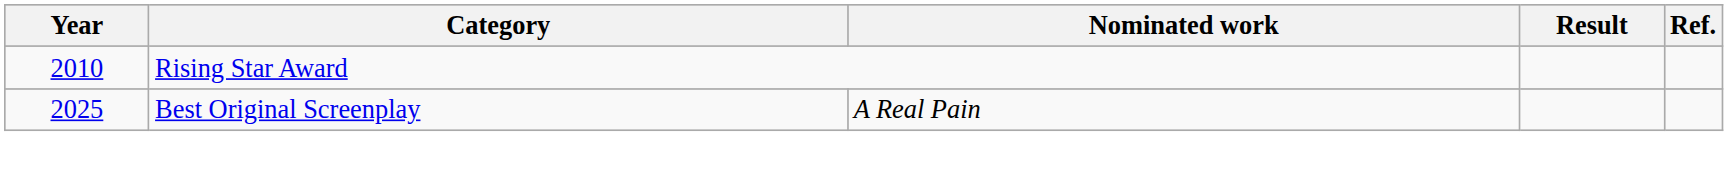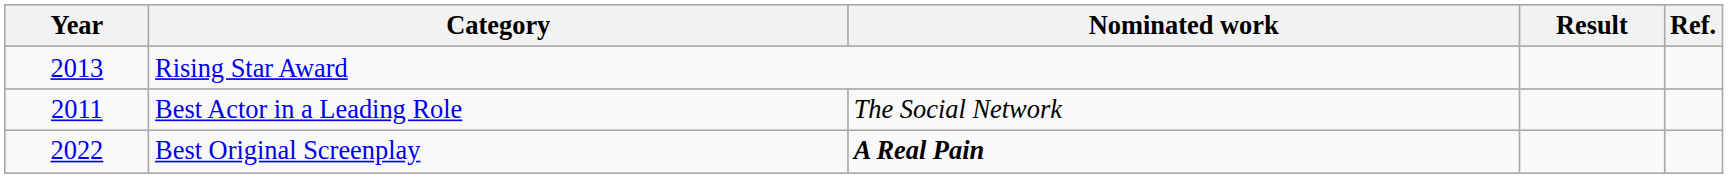Rising Star Award | Year: 2010 -> 2013
+ row: 2011 | Best Actor in a Leading Role | The Social Network
Best Original Screenplay | Year: 2025 -> 2022
Best Original Screenplay | Nominated work: normal -> bold
